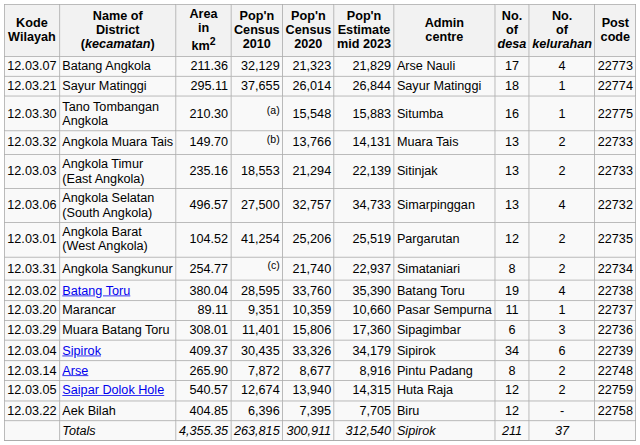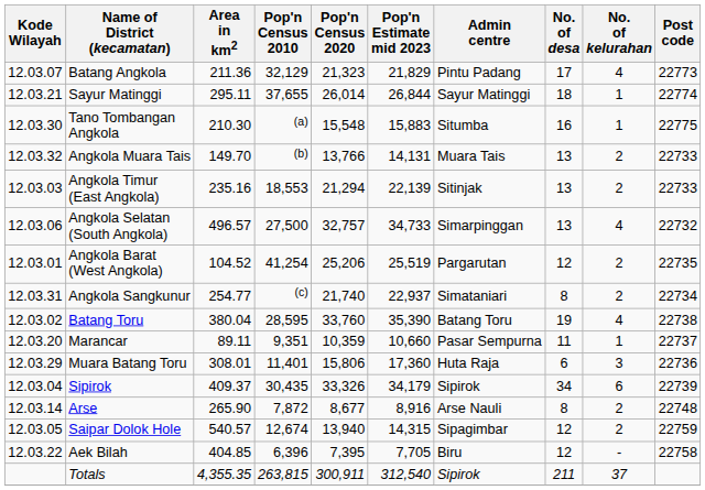Batang Angkola | Admin centre: Arse Nauli -> Pintu Padang
Muara Batang Toru | Admin centre: Sipagimbar -> Huta Raja
Arse | Admin centre: Pintu Padang -> Arse Nauli
Saipar Dolok Hole | Admin centre: Huta Raja -> Sipagimbar
